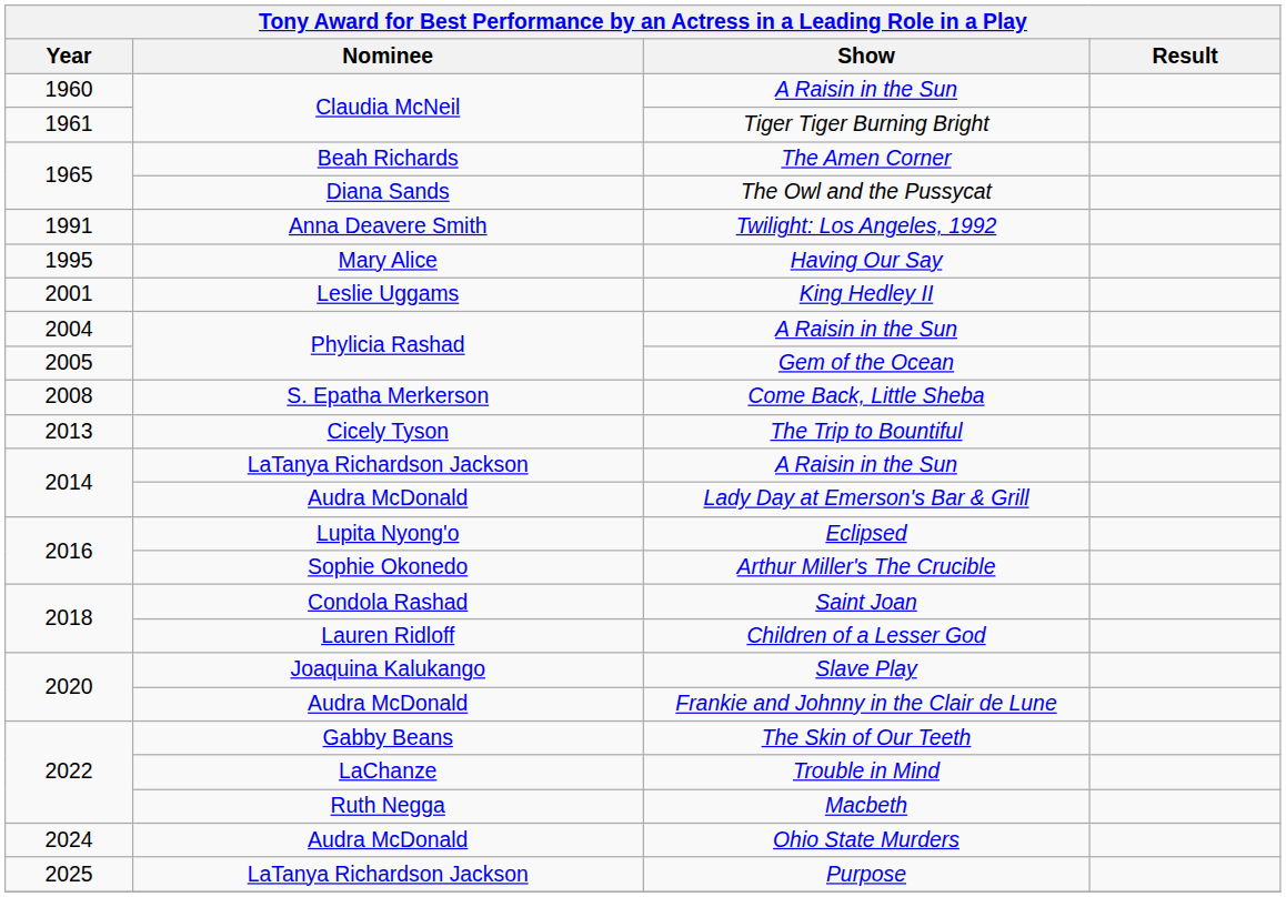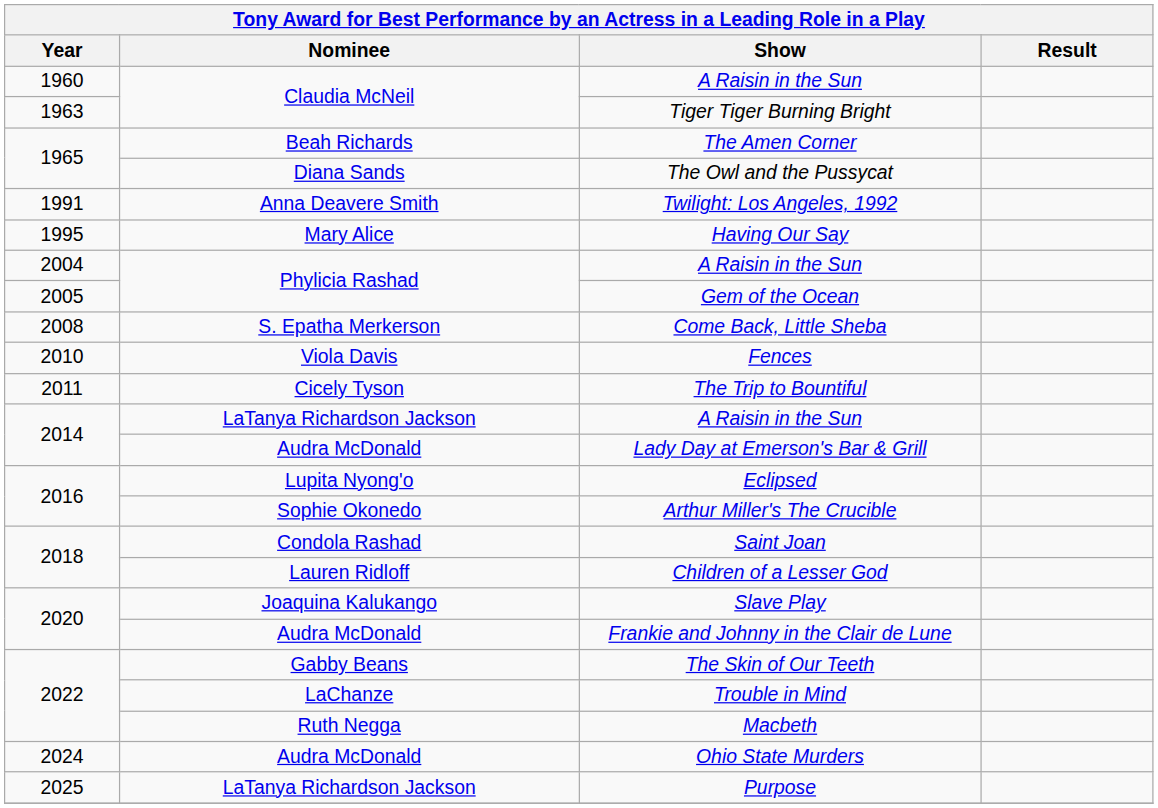Tiger Tiger Burning Bright | Year: 1961 -> 1963
- row: 2001 | Leslie Uggams | King Hedley II
+ row: 2010 | Viola Davis | Fences
The Trip to Bountiful | Year: 2013 -> 2011
